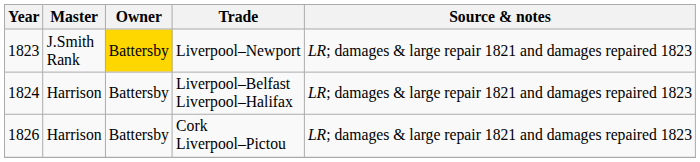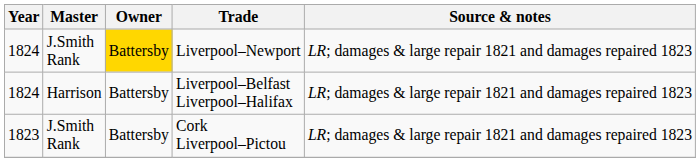Liverpool–Newport | Year: 1823 -> 1824
Cork Liverpool–Pictou | Year: 1826 -> 1823
Cork Liverpool–Pictou | Master: Harrison -> J.Smith Rank
